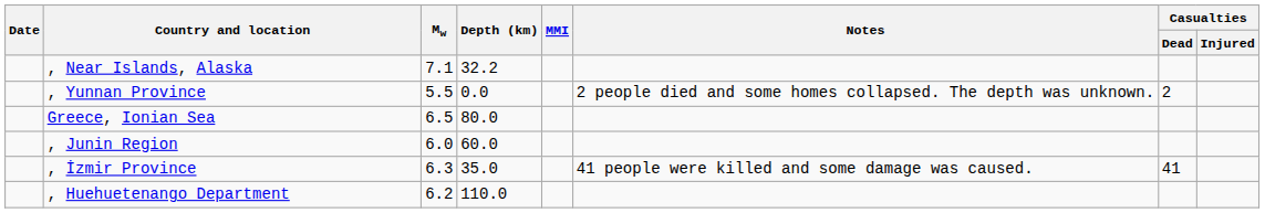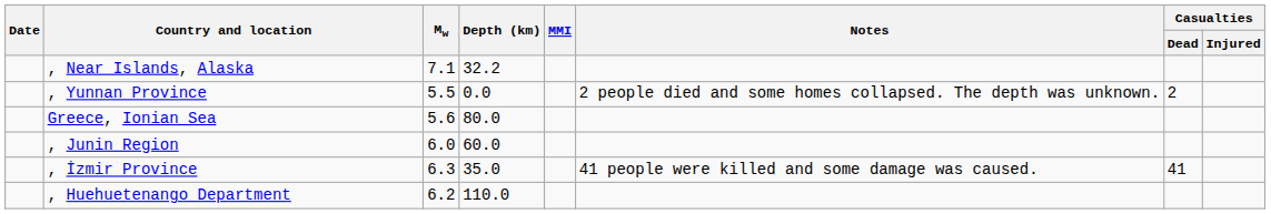Greece, Ionian Sea | Mw: 6.5 -> 5.6
